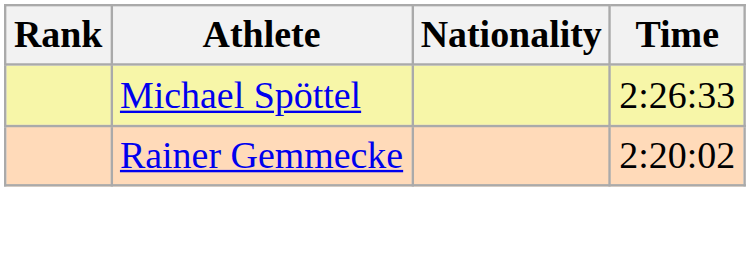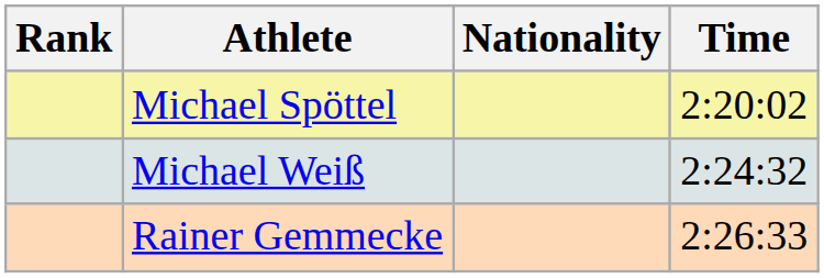Michael Spöttel | Time: 2:26:33 -> 2:20:02
+ row: Michael Weiß | 2:24:32
Rainer Gemmecke | Time: 2:20:02 -> 2:26:33
